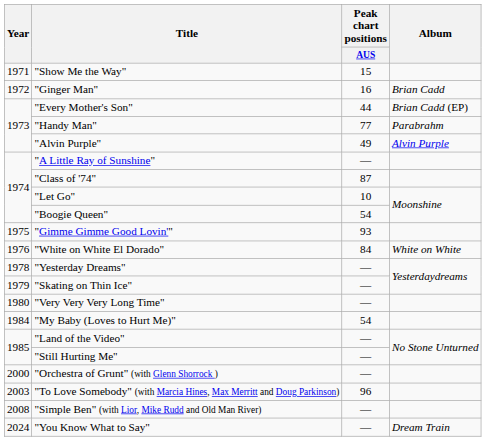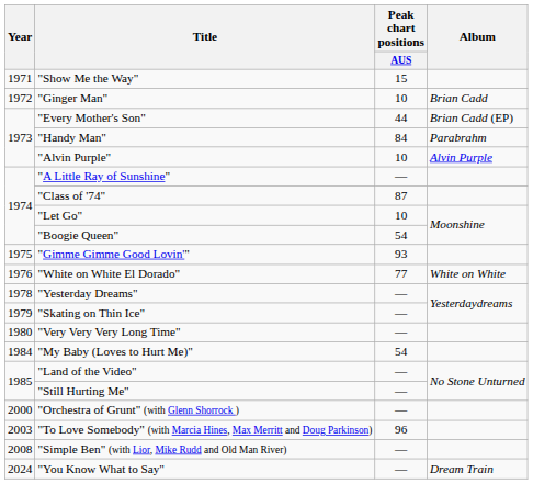"Ginger Man" | Peak chart positions / AUS: 16 -> 10
"Handy Man" | Peak chart positions / AUS: 77 -> 84
"Alvin Purple" | Peak chart positions / AUS: 49 -> 10
"White on White El Dorado" | Peak chart positions / AUS: 84 -> 77
